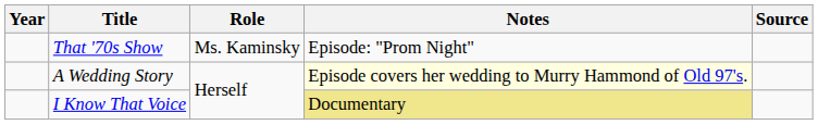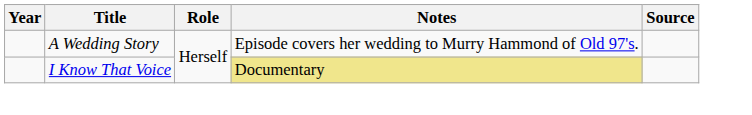- row: That '70s Show | Ms. Kaminsky | Episode: "Prom Night"
A Wedding Story | Notes: lightyellow background -> no background
